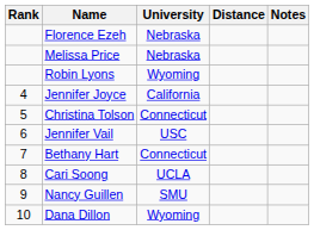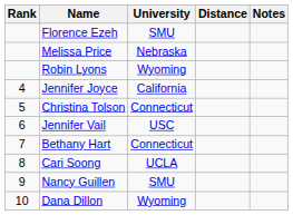Florence Ezeh | University: Nebraska -> SMU
